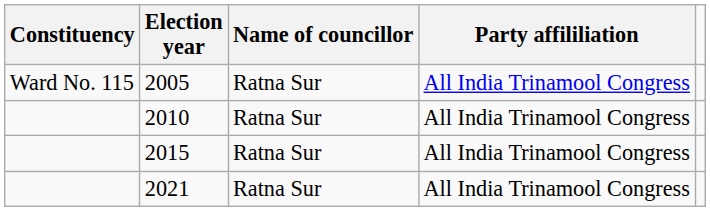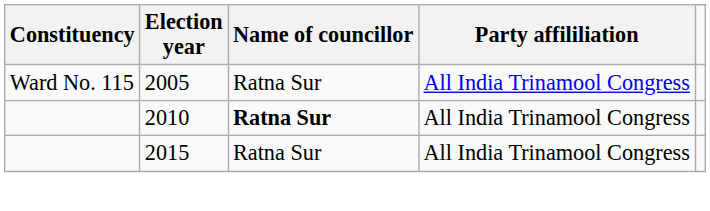2010 | Name of councillor: normal -> bold
- row: 2021 | Ratna Sur | All India Trinamool Congress
